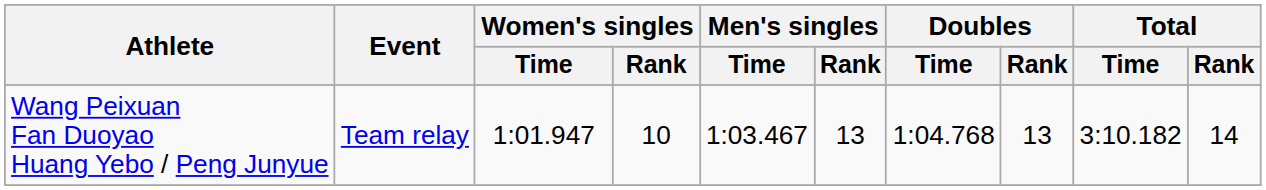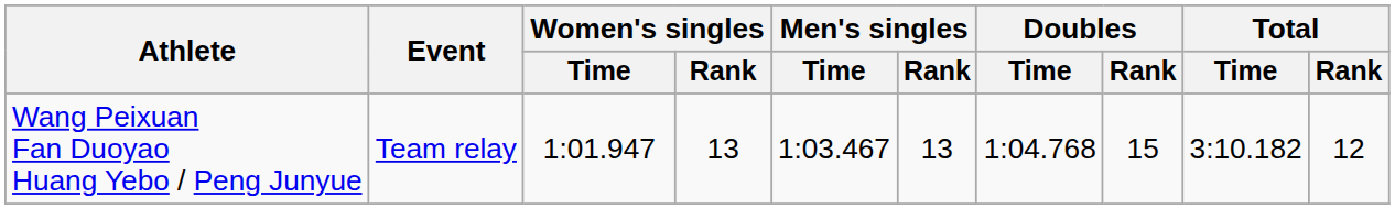Wang Peixuan Fan Duoyao Huang Yebo / Peng Junyue | Women's singles / Rank: 10 -> 13
Wang Peixuan Fan Duoyao Huang Yebo / Peng Junyue | Doubles / Rank: 13 -> 15
Wang Peixuan Fan Duoyao Huang Yebo / Peng Junyue | Total / Rank: 14 -> 12
